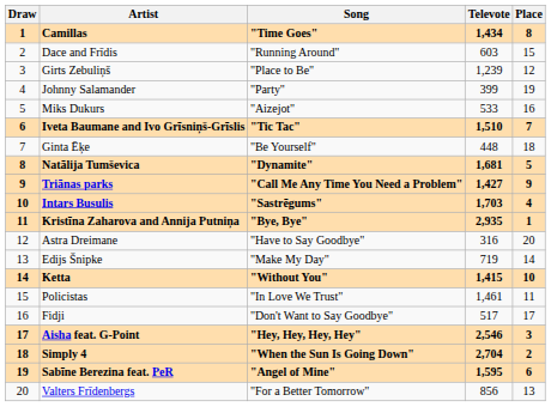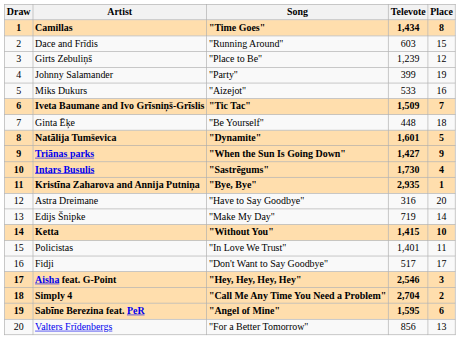Iveta Baumane and Ivo Grīsniņš-Grīslis | Televote: 1,510 -> 1,509
Natālija Tumševica | Televote: 1,681 -> 1,601
Triānas parks | Song: "Call Me Any Time You Need a Problem" -> "When the Sun Is Going Down"
Intars Busulis | Televote: 1,703 -> 1,730
Policistas | Televote: 1,461 -> 1,401
Simply 4 | Song: "When the Sun Is Going Down" -> "Call Me Any Time You Need a Problem"
